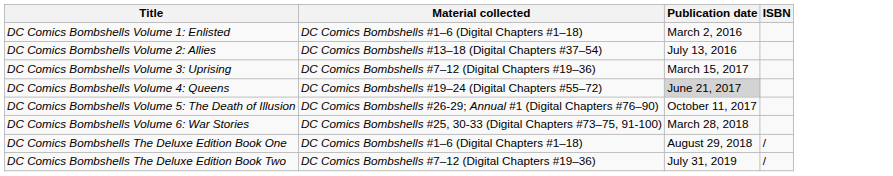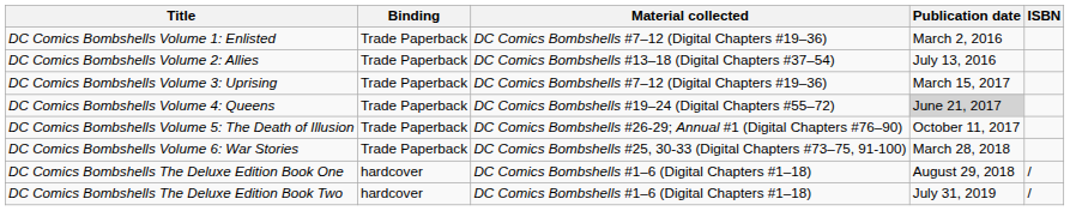+ column: Binding | Trade Paperback | Trade Paperback | Trade Paperback | Trade Paperback | Trade Paperback | Trade Paperback | hardcover | hardcover
DC Comics Bombshells Volume 1: Enlisted | Material collected: DC Comics Bombshells #1–6 (Digital Chapters #1–18) -> DC Comics Bombshells #7–12 (Digital Chapters #19–36)
DC Comics Bombshells The Deluxe Edition Book Two | Material collected: DC Comics Bombshells #7–12 (Digital Chapters #19–36) -> DC Comics Bombshells #1–6 (Digital Chapters #1–18)
